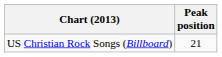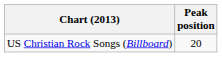US Christian Rock Songs (Billboard) | Peak position: 21 -> 20
